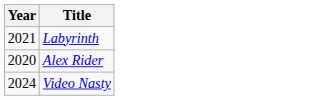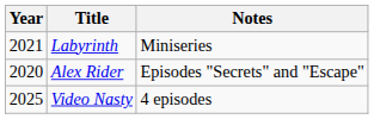+ column: Notes | Miniseries | Episodes "Secrets" and "Escape" | 4 episodes
Video Nasty | Year: 2024 -> 2025
